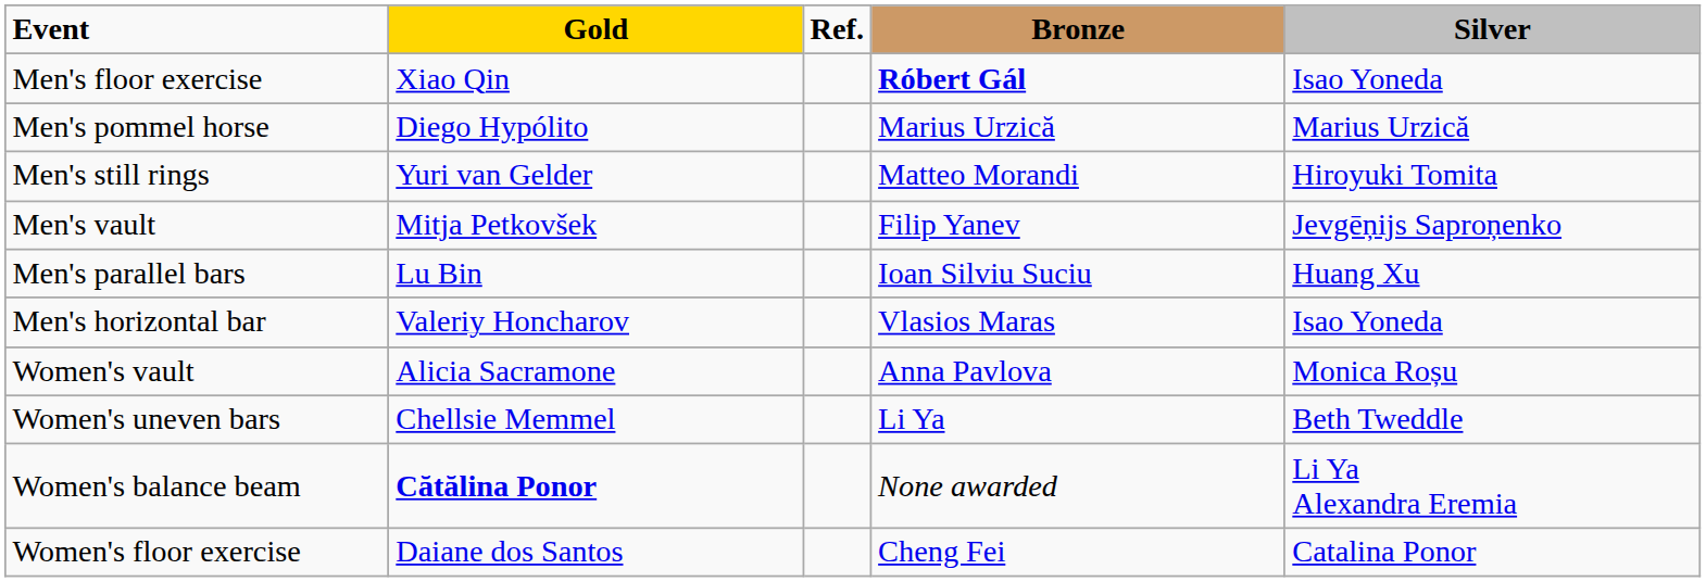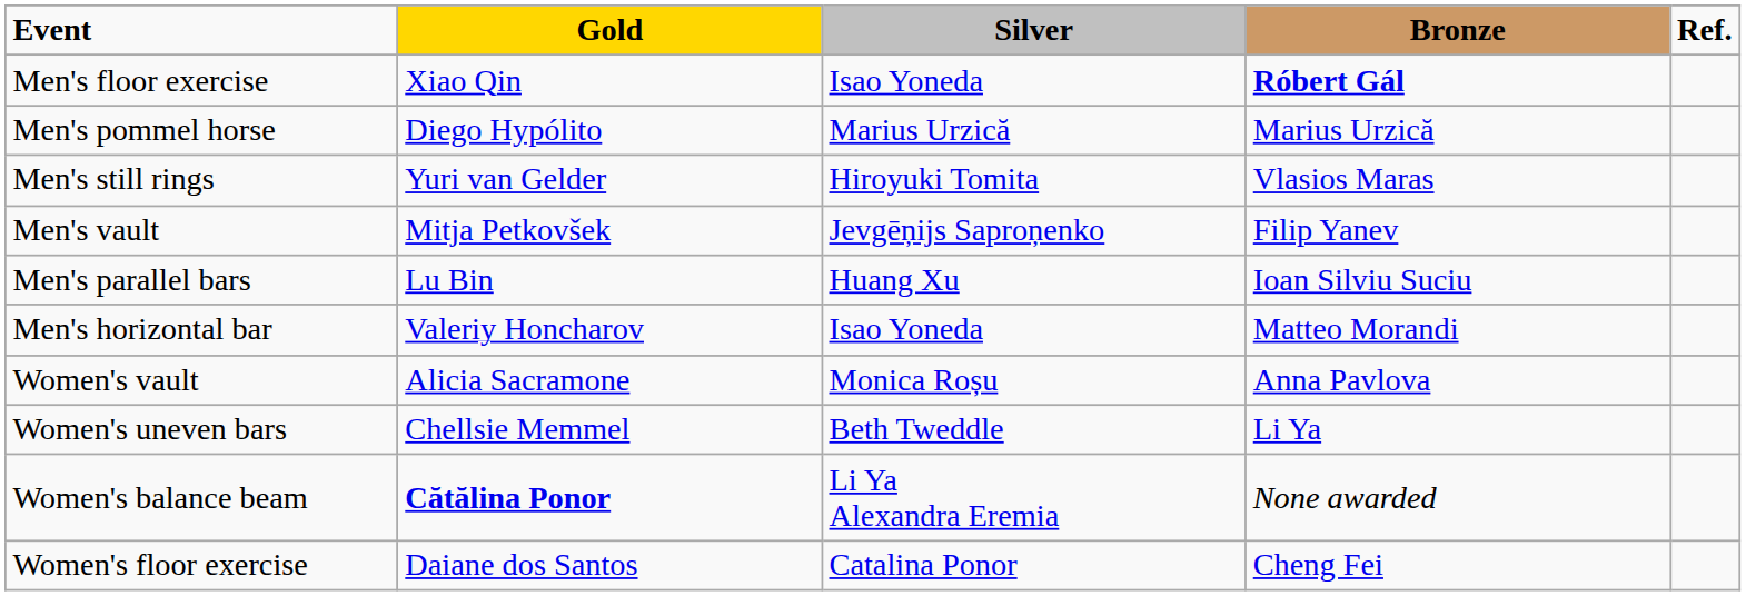columns swapped: Silver <-> Ref.
Men's still rings | Bronze: Matteo Morandi -> Vlasios Maras
Men's horizontal bar | Bronze: Vlasios Maras -> Matteo Morandi
